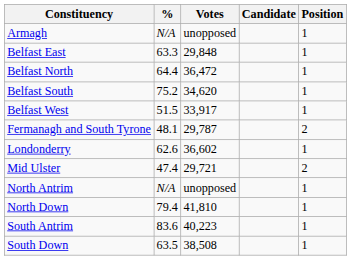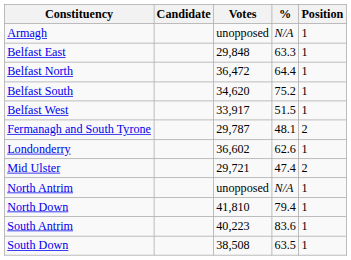columns swapped: Candidate <-> %
